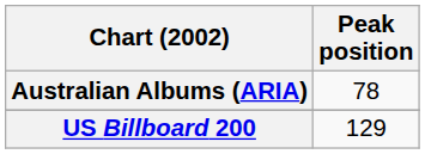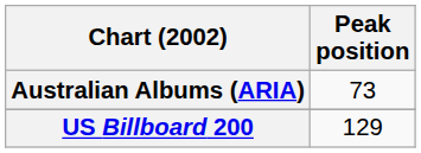Australian Albums (ARIA) | Peak position: 78 -> 73
